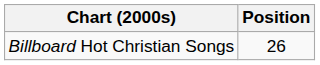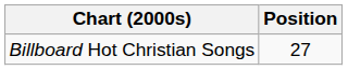Billboard Hot Christian Songs | Position: 26 -> 27
